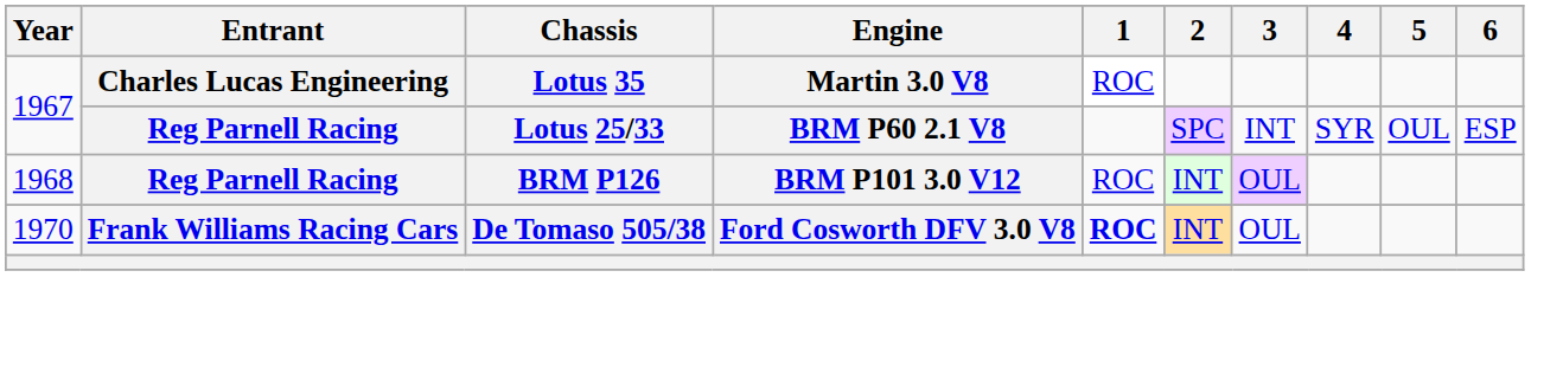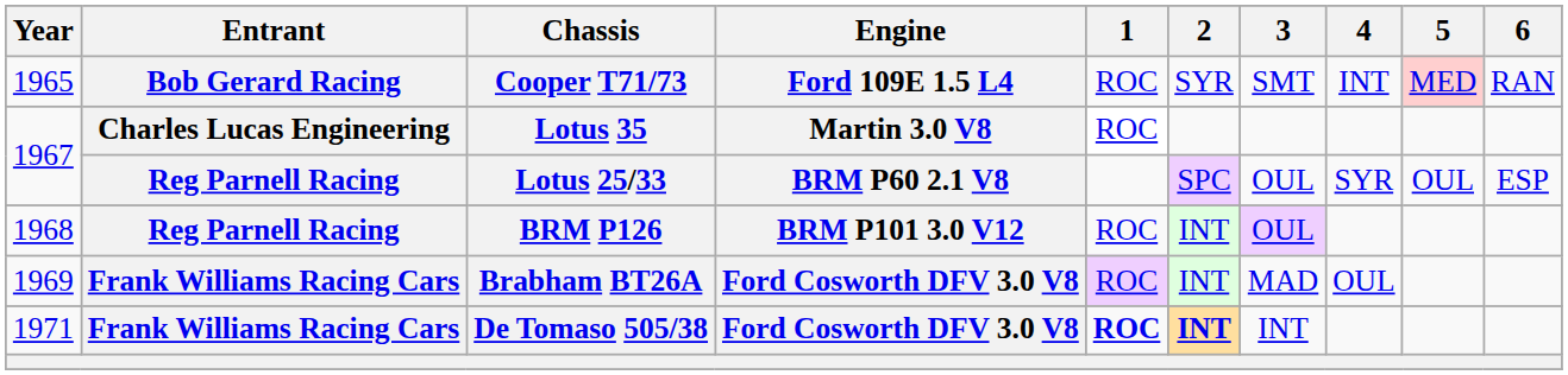+ row: 1965 | Bob Gerard Racing | Cooper T71/73 | Ford 109E 1.5 L4 | ROC | SYR | SMT | INT | MED | RAN
Lotus 25/33 | 3: INT -> OUL
+ row: 1969 | Frank Williams Racing Cars | Brabham BT26A | Ford Cosworth DFV 3.0 V8 | ROC | INT | MAD | OUL
De Tomaso 505/38 | Year: 1970 -> 1971
De Tomaso 505/38 | 2: normal -> bold
De Tomaso 505/38 | 3: OUL -> INT
